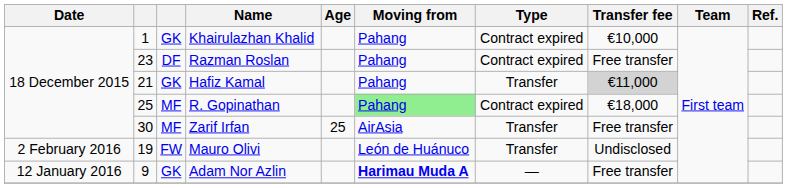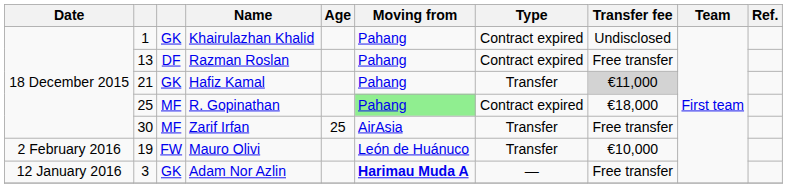Khairulazhan Khalid | Transfer fee: €10,000 -> Undisclosed
Razman Roslan | column 2: 23 -> 13
Mauro Olivi | Transfer fee: Undisclosed -> €10,000
Adam Nor Azlin | column 2: 9 -> 3
